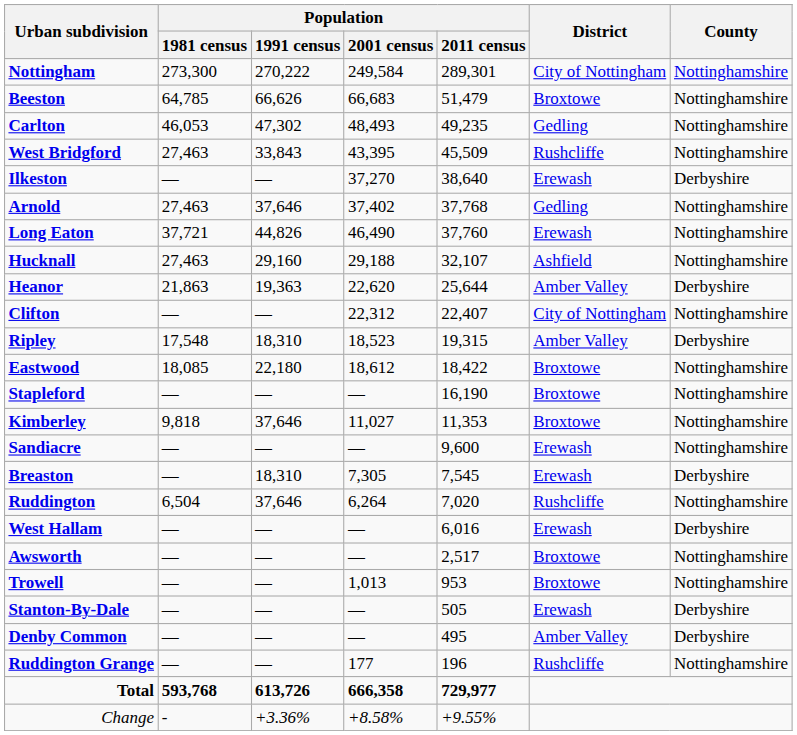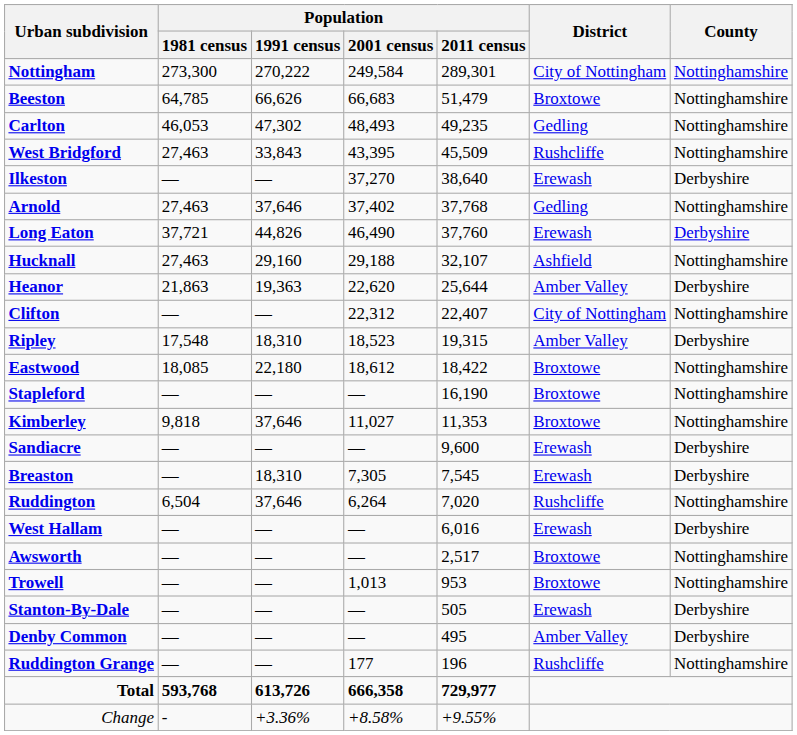Long Eaton | County: Nottinghamshire -> Derbyshire
Sandiacre | County: Nottinghamshire -> Derbyshire
